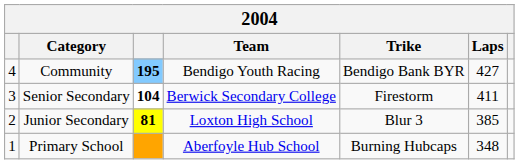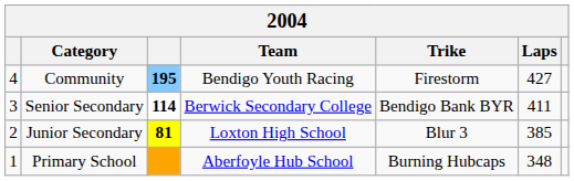Community | Trike: Bendigo Bank BYR -> Firestorm
Senior Secondary | column 3: 104 -> 114
Senior Secondary | Trike: Firestorm -> Bendigo Bank BYR
